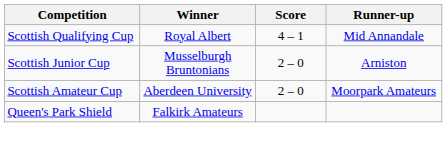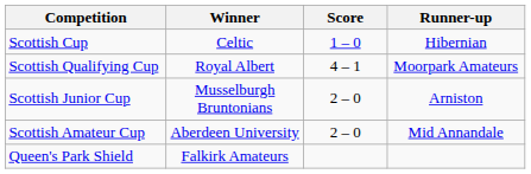+ row: Scottish Cup | Celtic | 1 – 0 | Hibernian
Scottish Qualifying Cup | Runner-up: Mid Annandale -> Moorpark Amateurs
Scottish Amateur Cup | Runner-up: Moorpark Amateurs -> Mid Annandale
